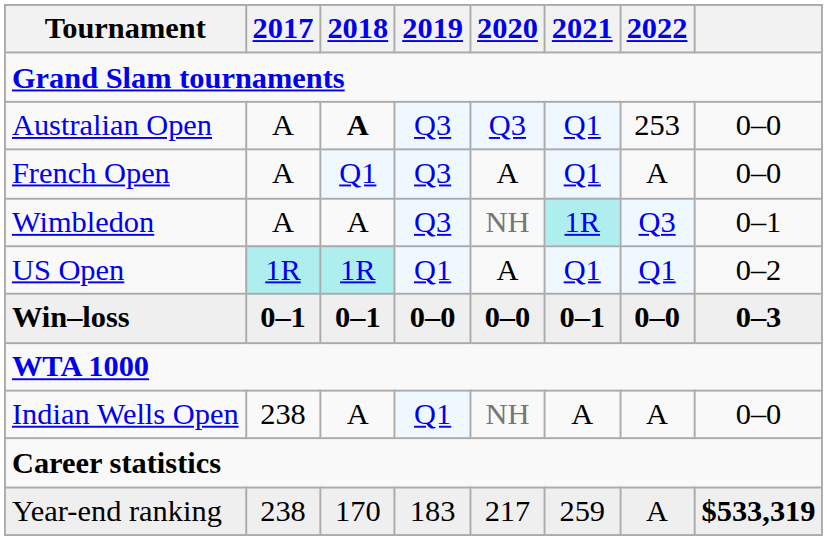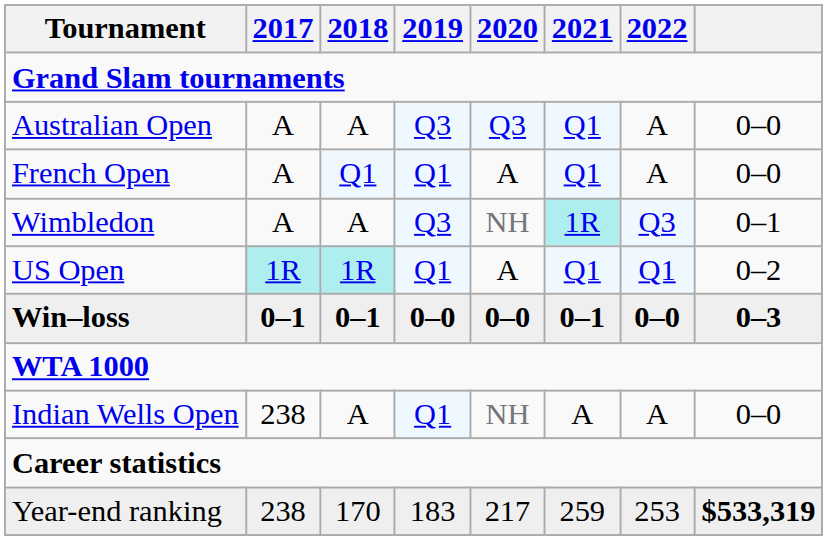Australian Open | 2018: bold -> normal
Australian Open | 2022: 253 -> A
French Open | 2019: Q3 -> Q1
Year-end ranking | 2022: A -> 253
